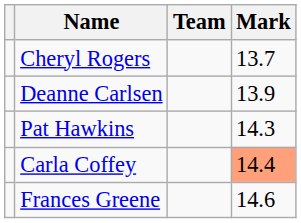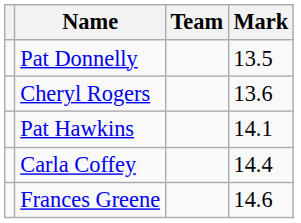+ row: Pat Donnelly | 13.5
Cheryl Rogers | Mark: 13.7 -> 13.6
- row: Deanne Carlsen | 13.9
Pat Hawkins | Mark: 14.3 -> 14.1
Carla Coffey | Mark: lightsalmon background -> no background
